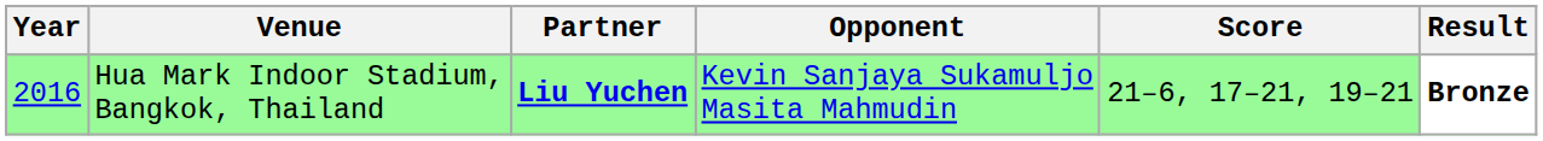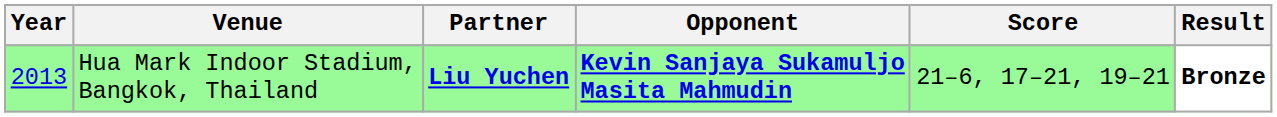Hua Mark Indoor Stadium, Bangkok, Thailand | Year: 2016 -> 2013
Hua Mark Indoor Stadium, Bangkok, Thailand | Opponent: normal -> bold
